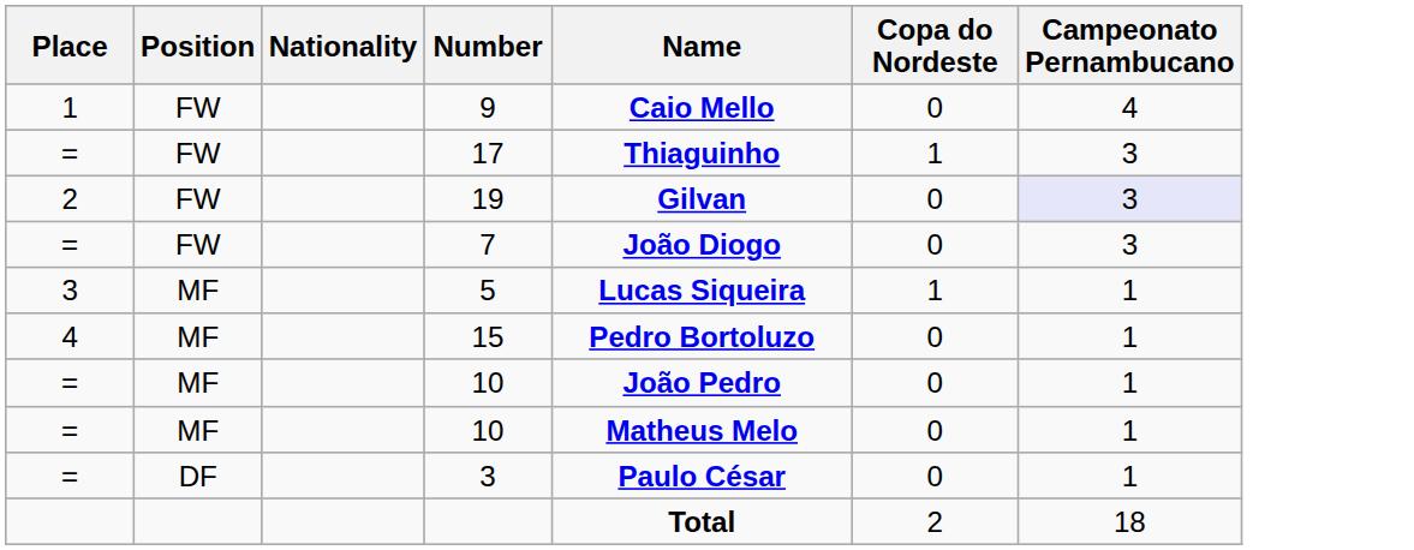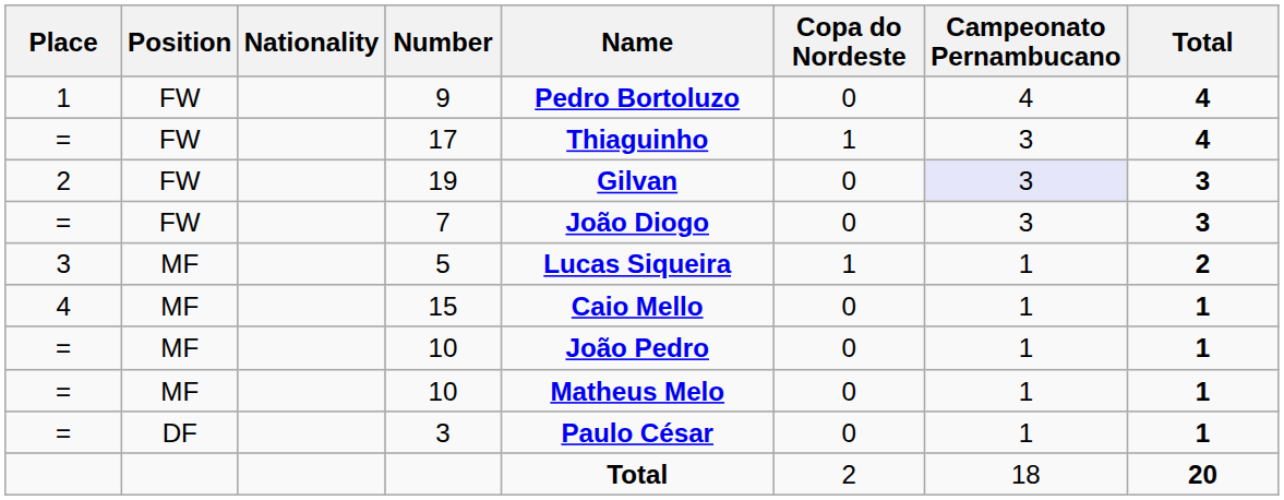+ column: Total | 4 | 4 | 3 | 3 | 2 | 1 | 1 | 1 | 1 | 20
9 | Name: Caio Mello -> Pedro Bortoluzo
15 | Name: Pedro Bortoluzo -> Caio Mello
